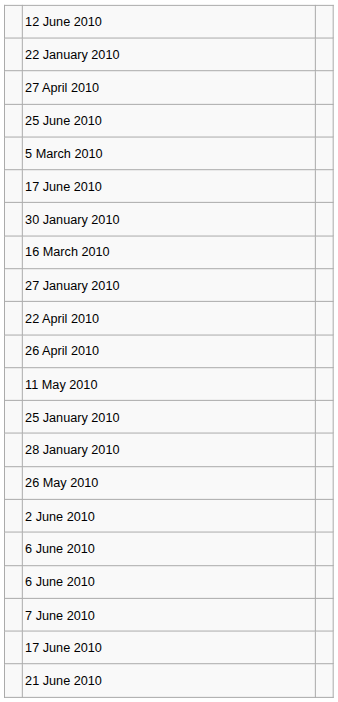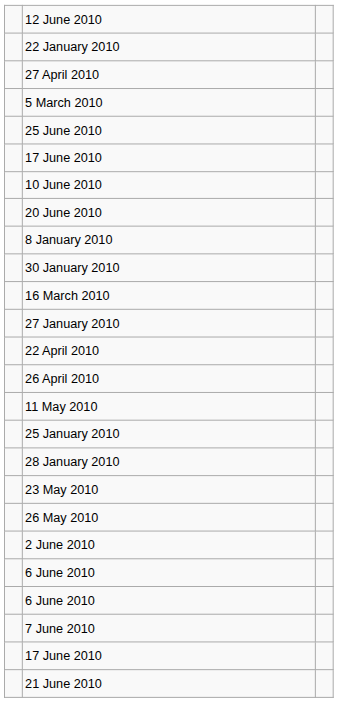rows swapped: 5 March 2010 <-> 25 June 2010
+ row: 10 June 2010
+ row: 20 June 2010
+ row: 8 January 2010
+ row: 23 May 2010
